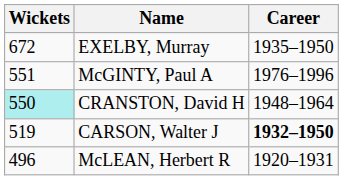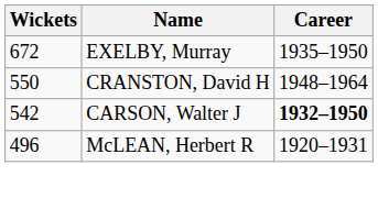- row: 551 | McGINTY, Paul A | 1976–1996
CRANSTON, David H | Wickets: paleturquoise background -> no background
CARSON, Walter J | Wickets: 519 -> 542
